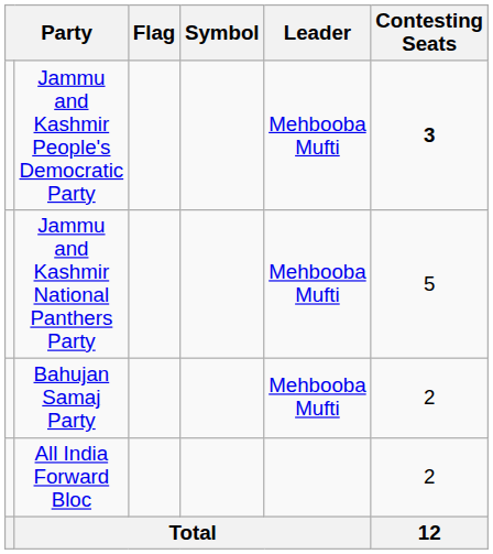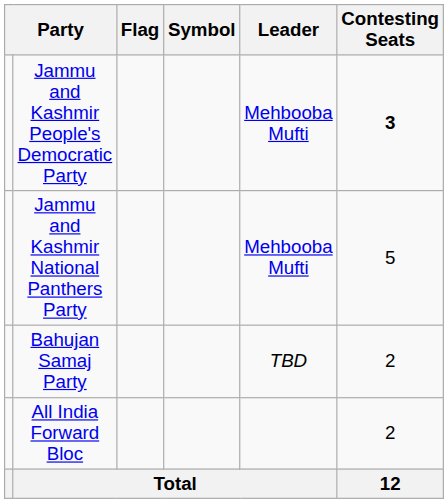Bahujan Samaj Party | Leader: Mehbooba Mufti -> TBD
